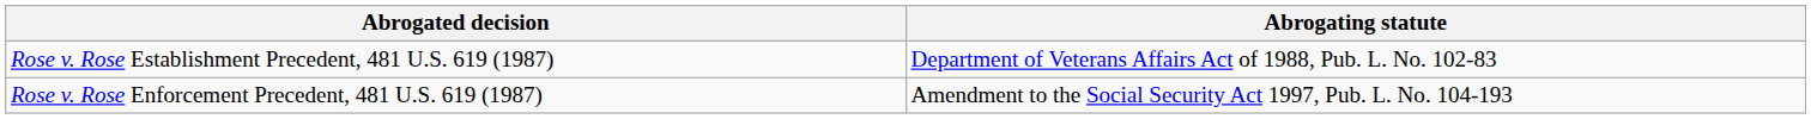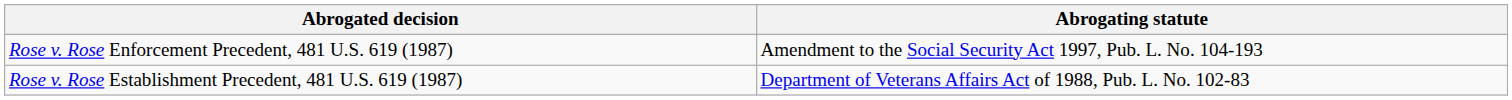rows swapped: Rose v. Rose Establishment Precedent, 481 U.S. 619 (1987) <-> Rose v. Rose Enforcement Precedent, 481 U.S. 619 (1987)
